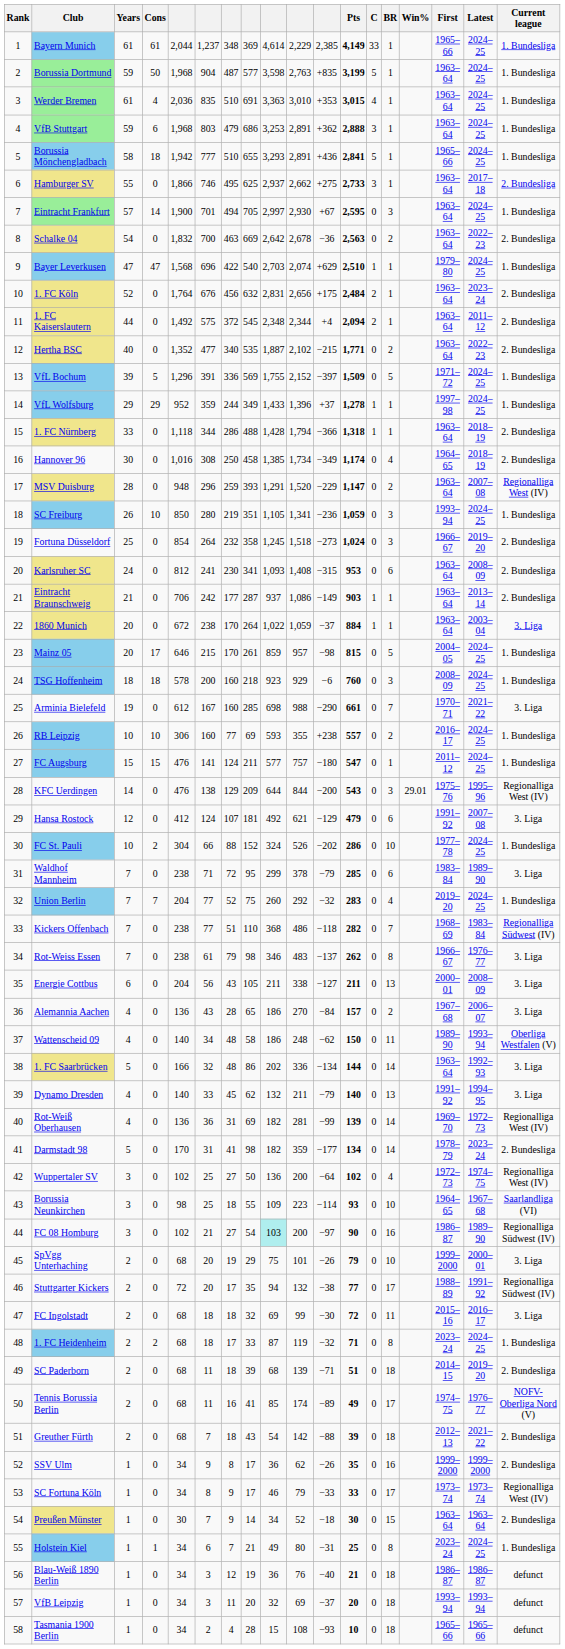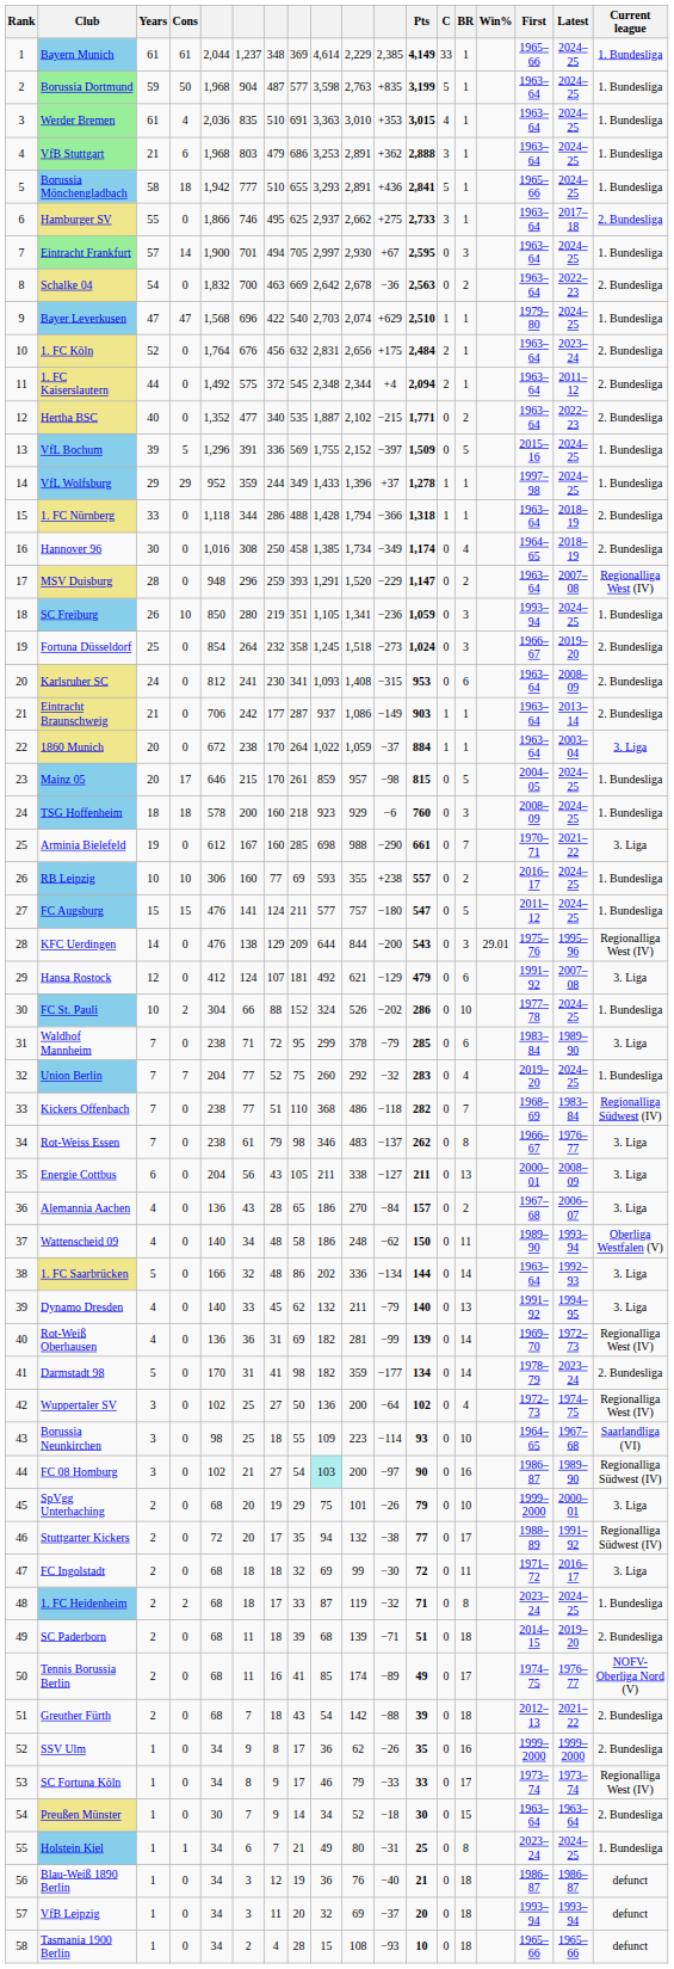VfB Stuttgart | Years: 59 -> 21
VfL Bochum | First: 1971–72 -> 2015–16
FC Augsburg | BR: 1 -> 5
FC Ingolstadt | First: 2015–16 -> 1971–72
